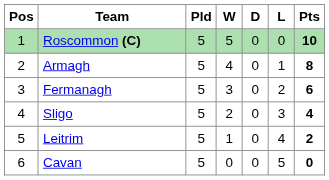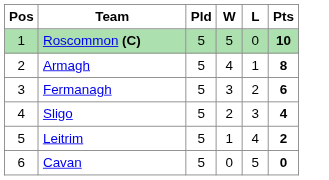- column: D | 0 | 0 | 0 | 0 | 0 | 0
